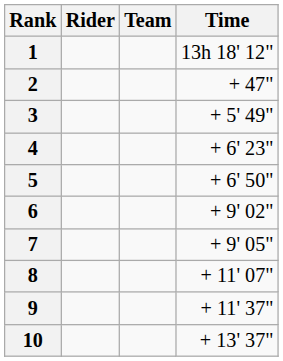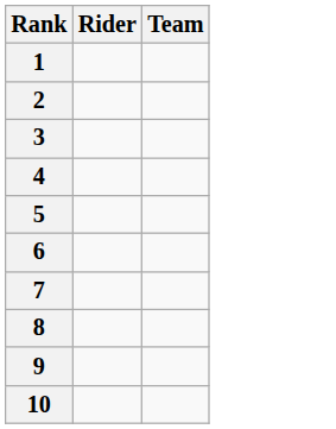- column: Time | 13h 18' 12" | + 47" | + 5' 49" | + 6' 23" | + 6' 50" | + 9' 02" | + 9' 05" | + 11' 07" | + 11' 37" | + 13' 37"
